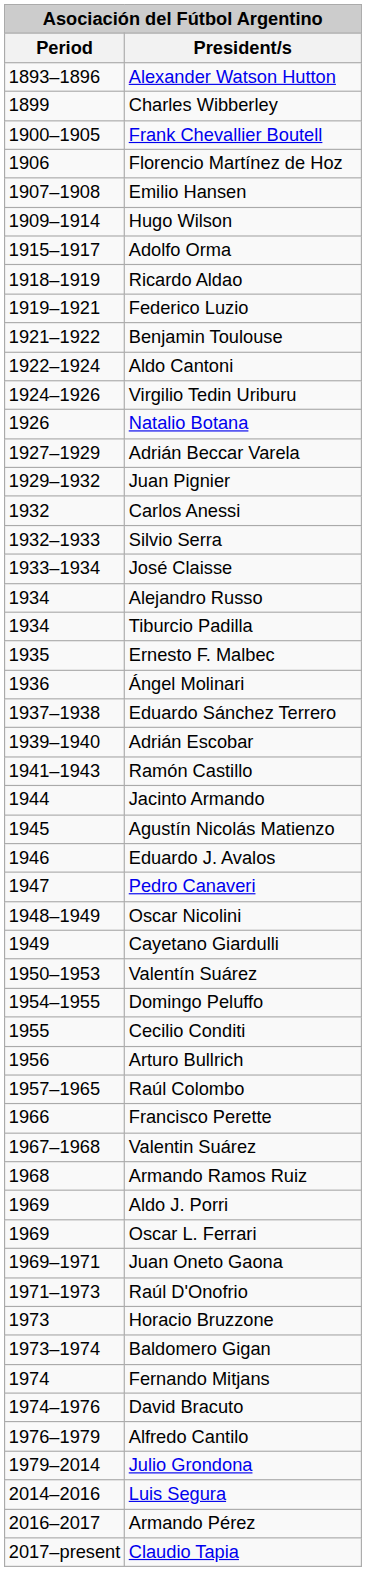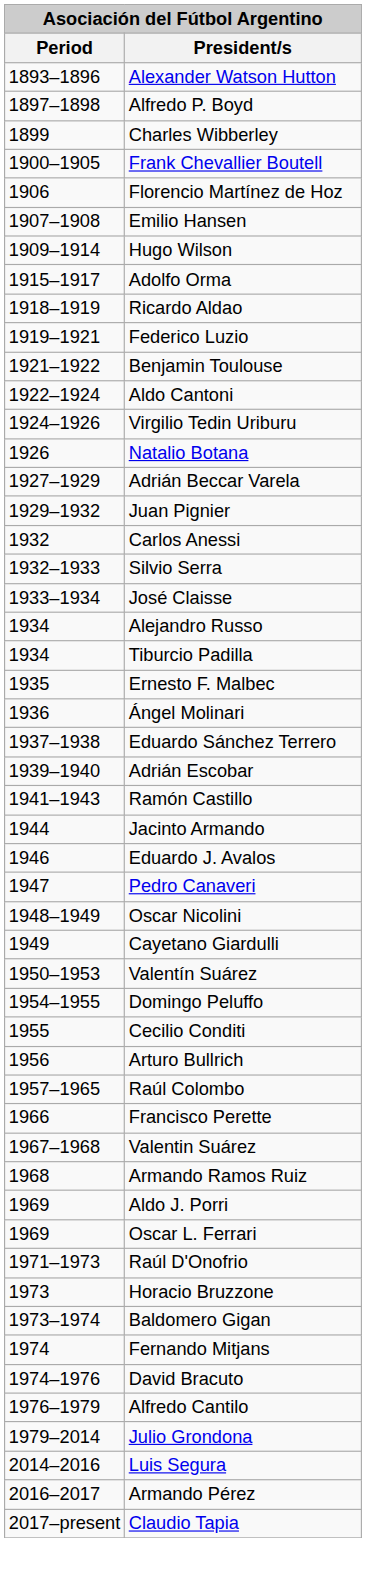+ row: 1897–1898 | Alfredo P. Boyd
- row: 1945 | Agustín Nicolás Matienzo
- row: 1969–1971 | Juan Oneto Gaona
